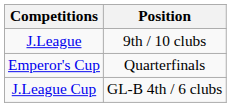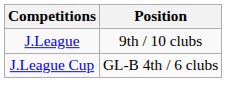- row: Emperor's Cup | Quarterfinals
